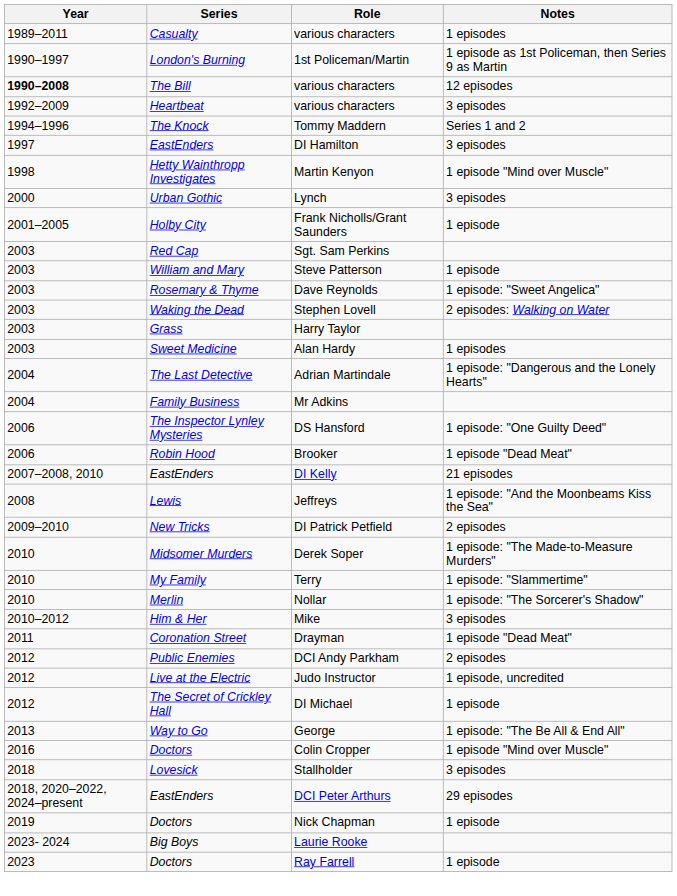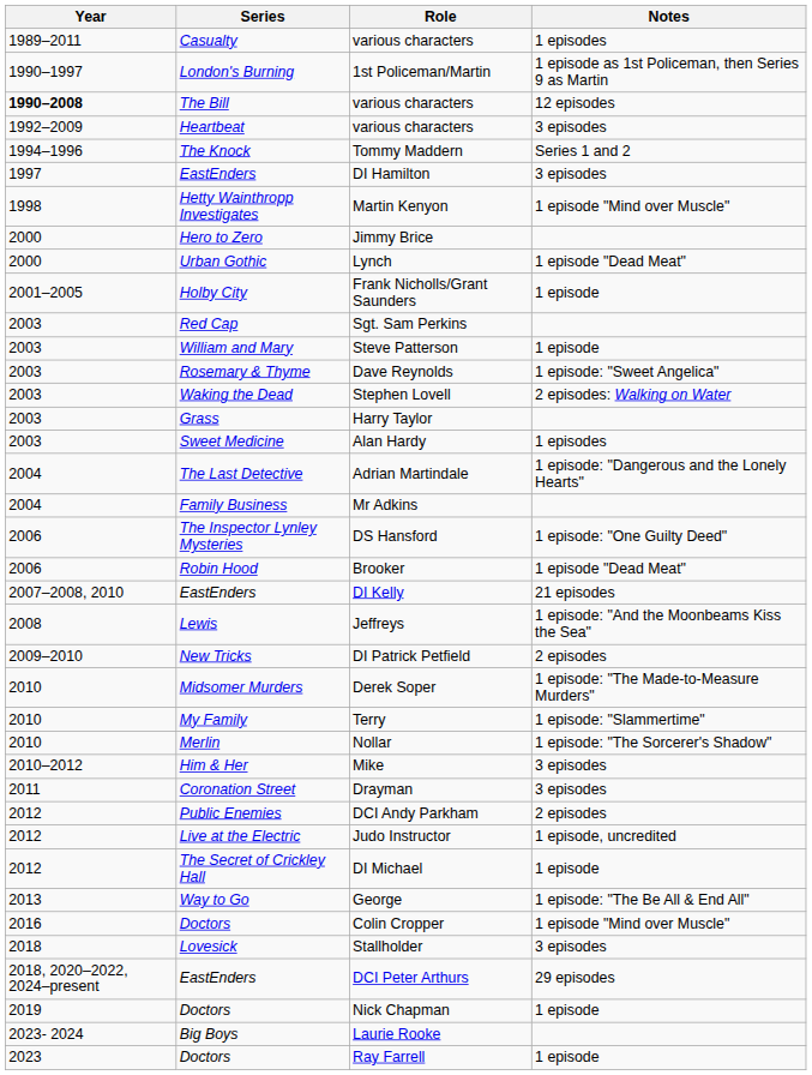+ row: 2000 | Hero to Zero | Jimmy Brice
Lynch | Notes: 3 episodes -> 1 episode "Dead Meat"
Drayman | Notes: 1 episode "Dead Meat" -> 3 episodes
